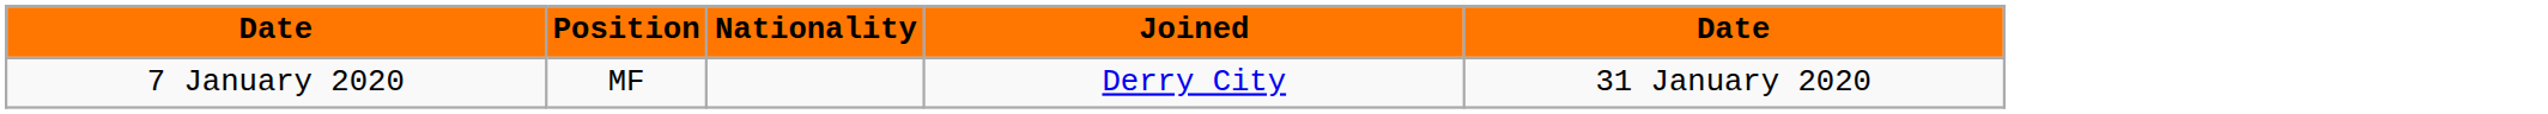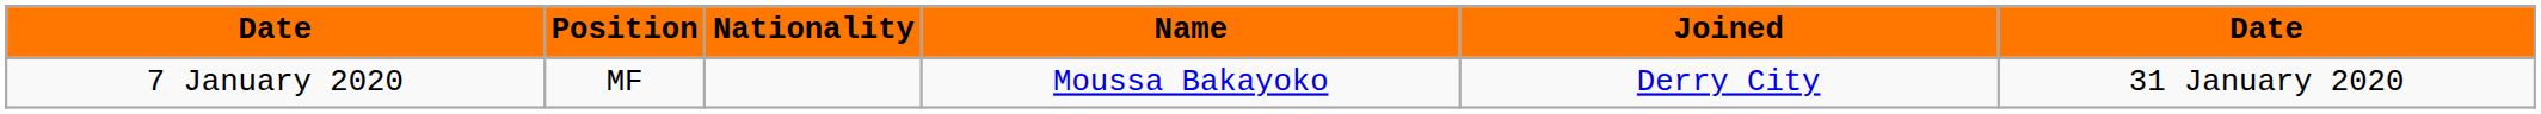+ column: Name | Moussa Bakayoko
